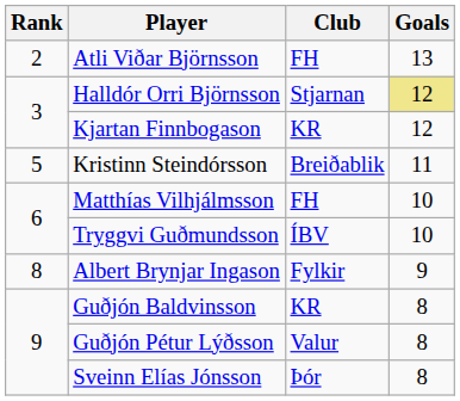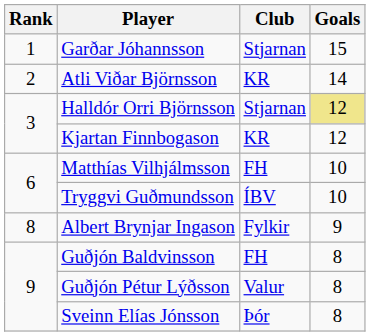+ row: 1 | Garðar Jóhannsson | Stjarnan | 15
Atli Viðar Björnsson | Club: FH -> KR
Atli Viðar Björnsson | Goals: 13 -> 14
- row: 5 | Kristinn Steindórsson | Breiðablik | 11
Guðjón Baldvinsson | Club: KR -> FH
